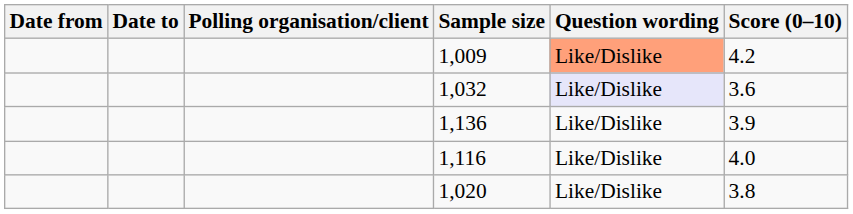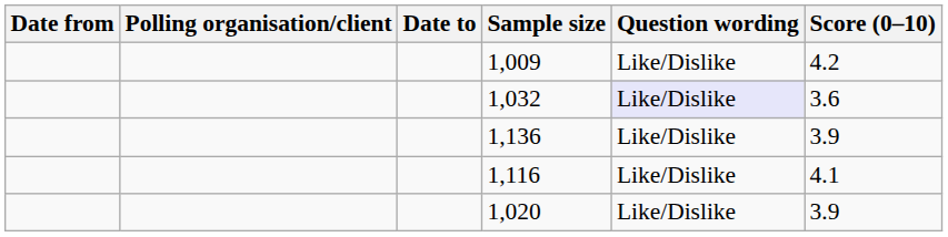columns swapped: Date to <-> Polling organisation/client
1,009 | Question wording: lightsalmon background -> no background
1,116 | Score (0–10): 4.0 -> 4.1
1,020 | Score (0–10): 3.8 -> 3.9
